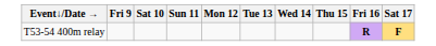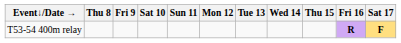+ column: Thu 8
